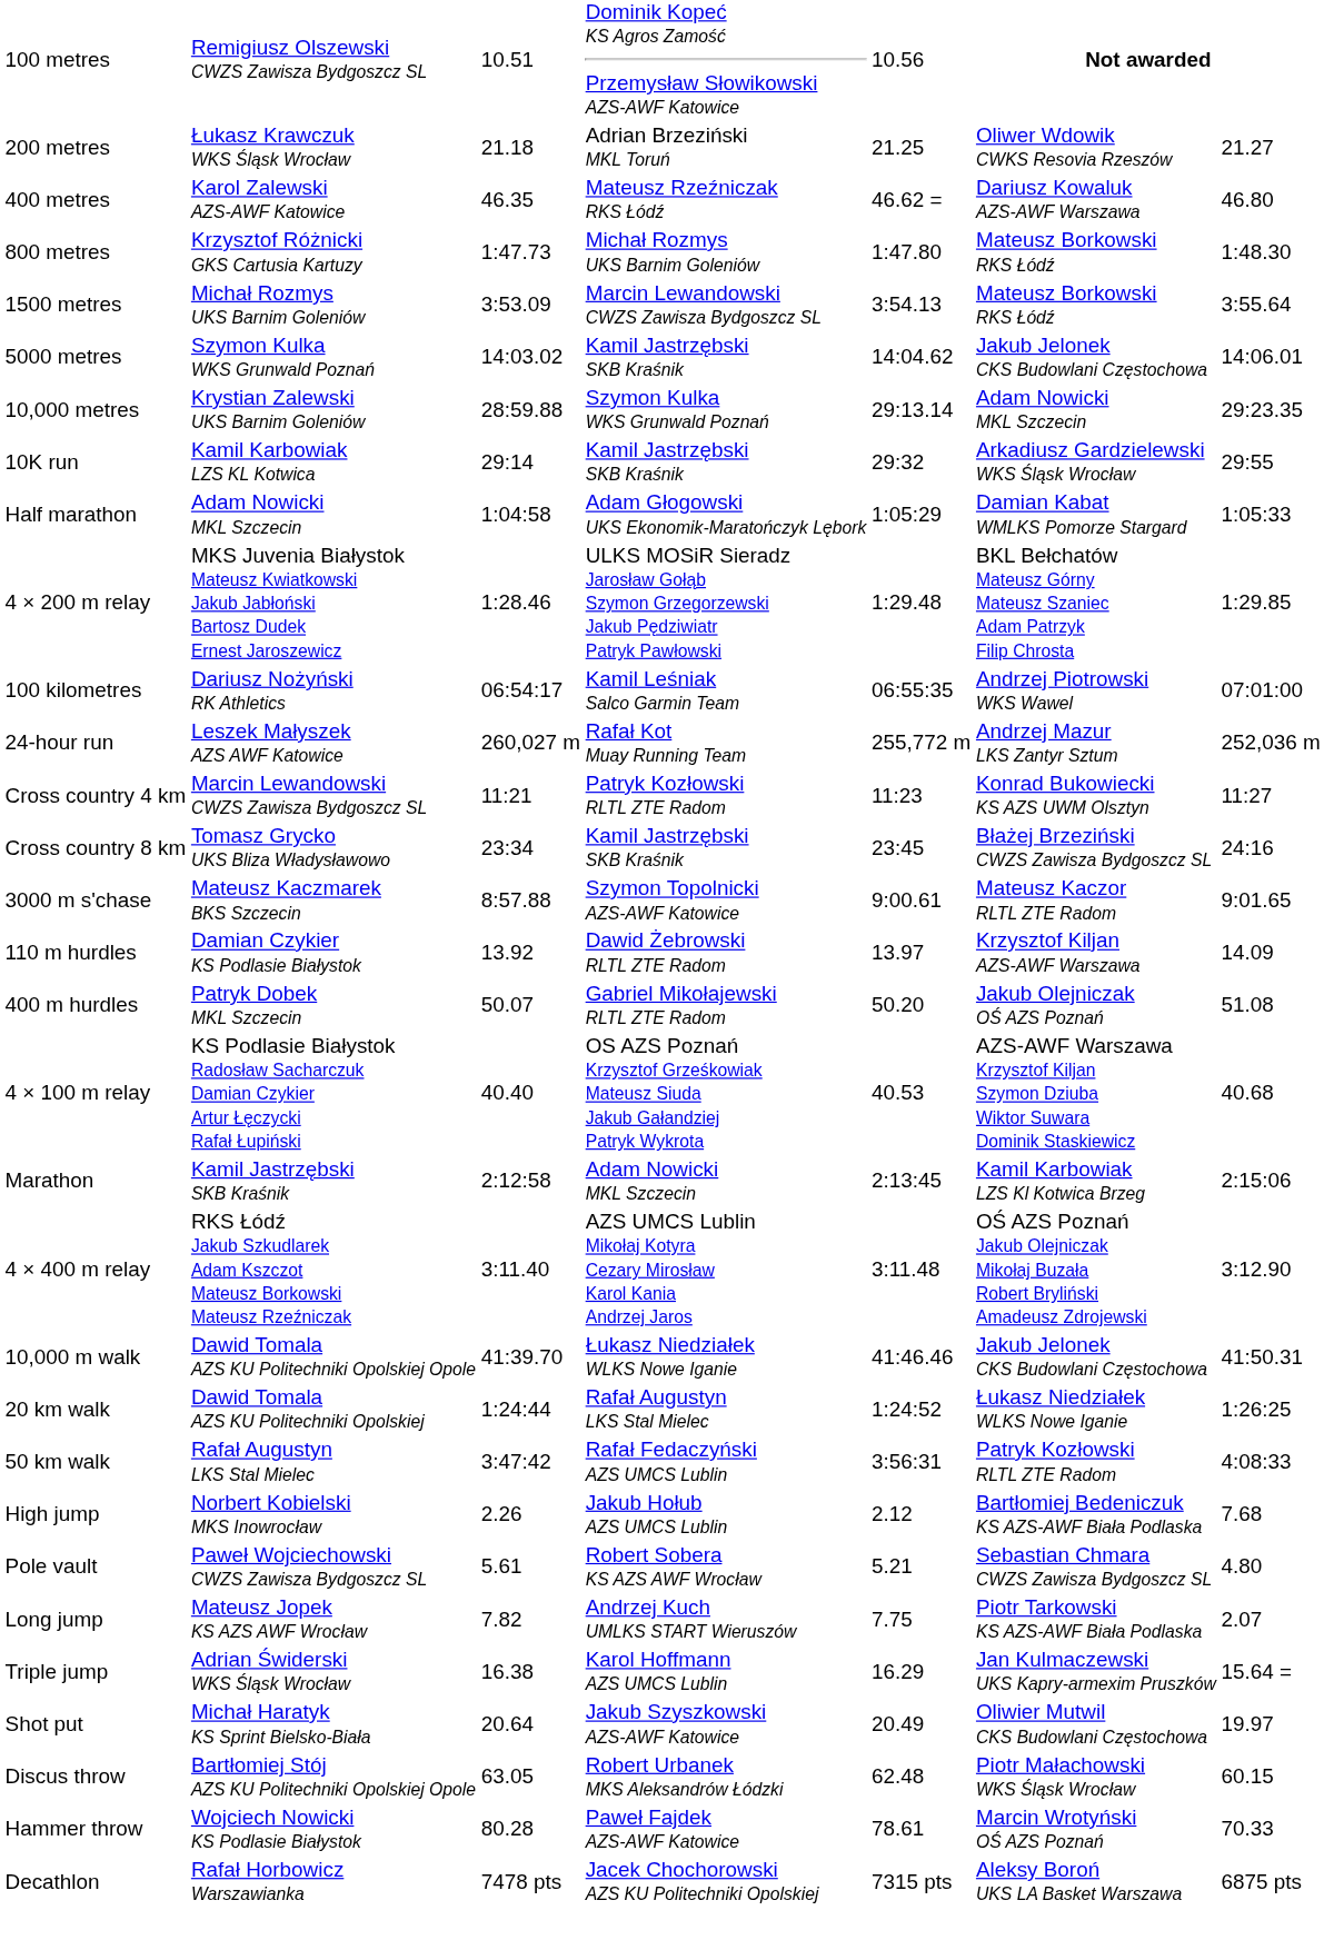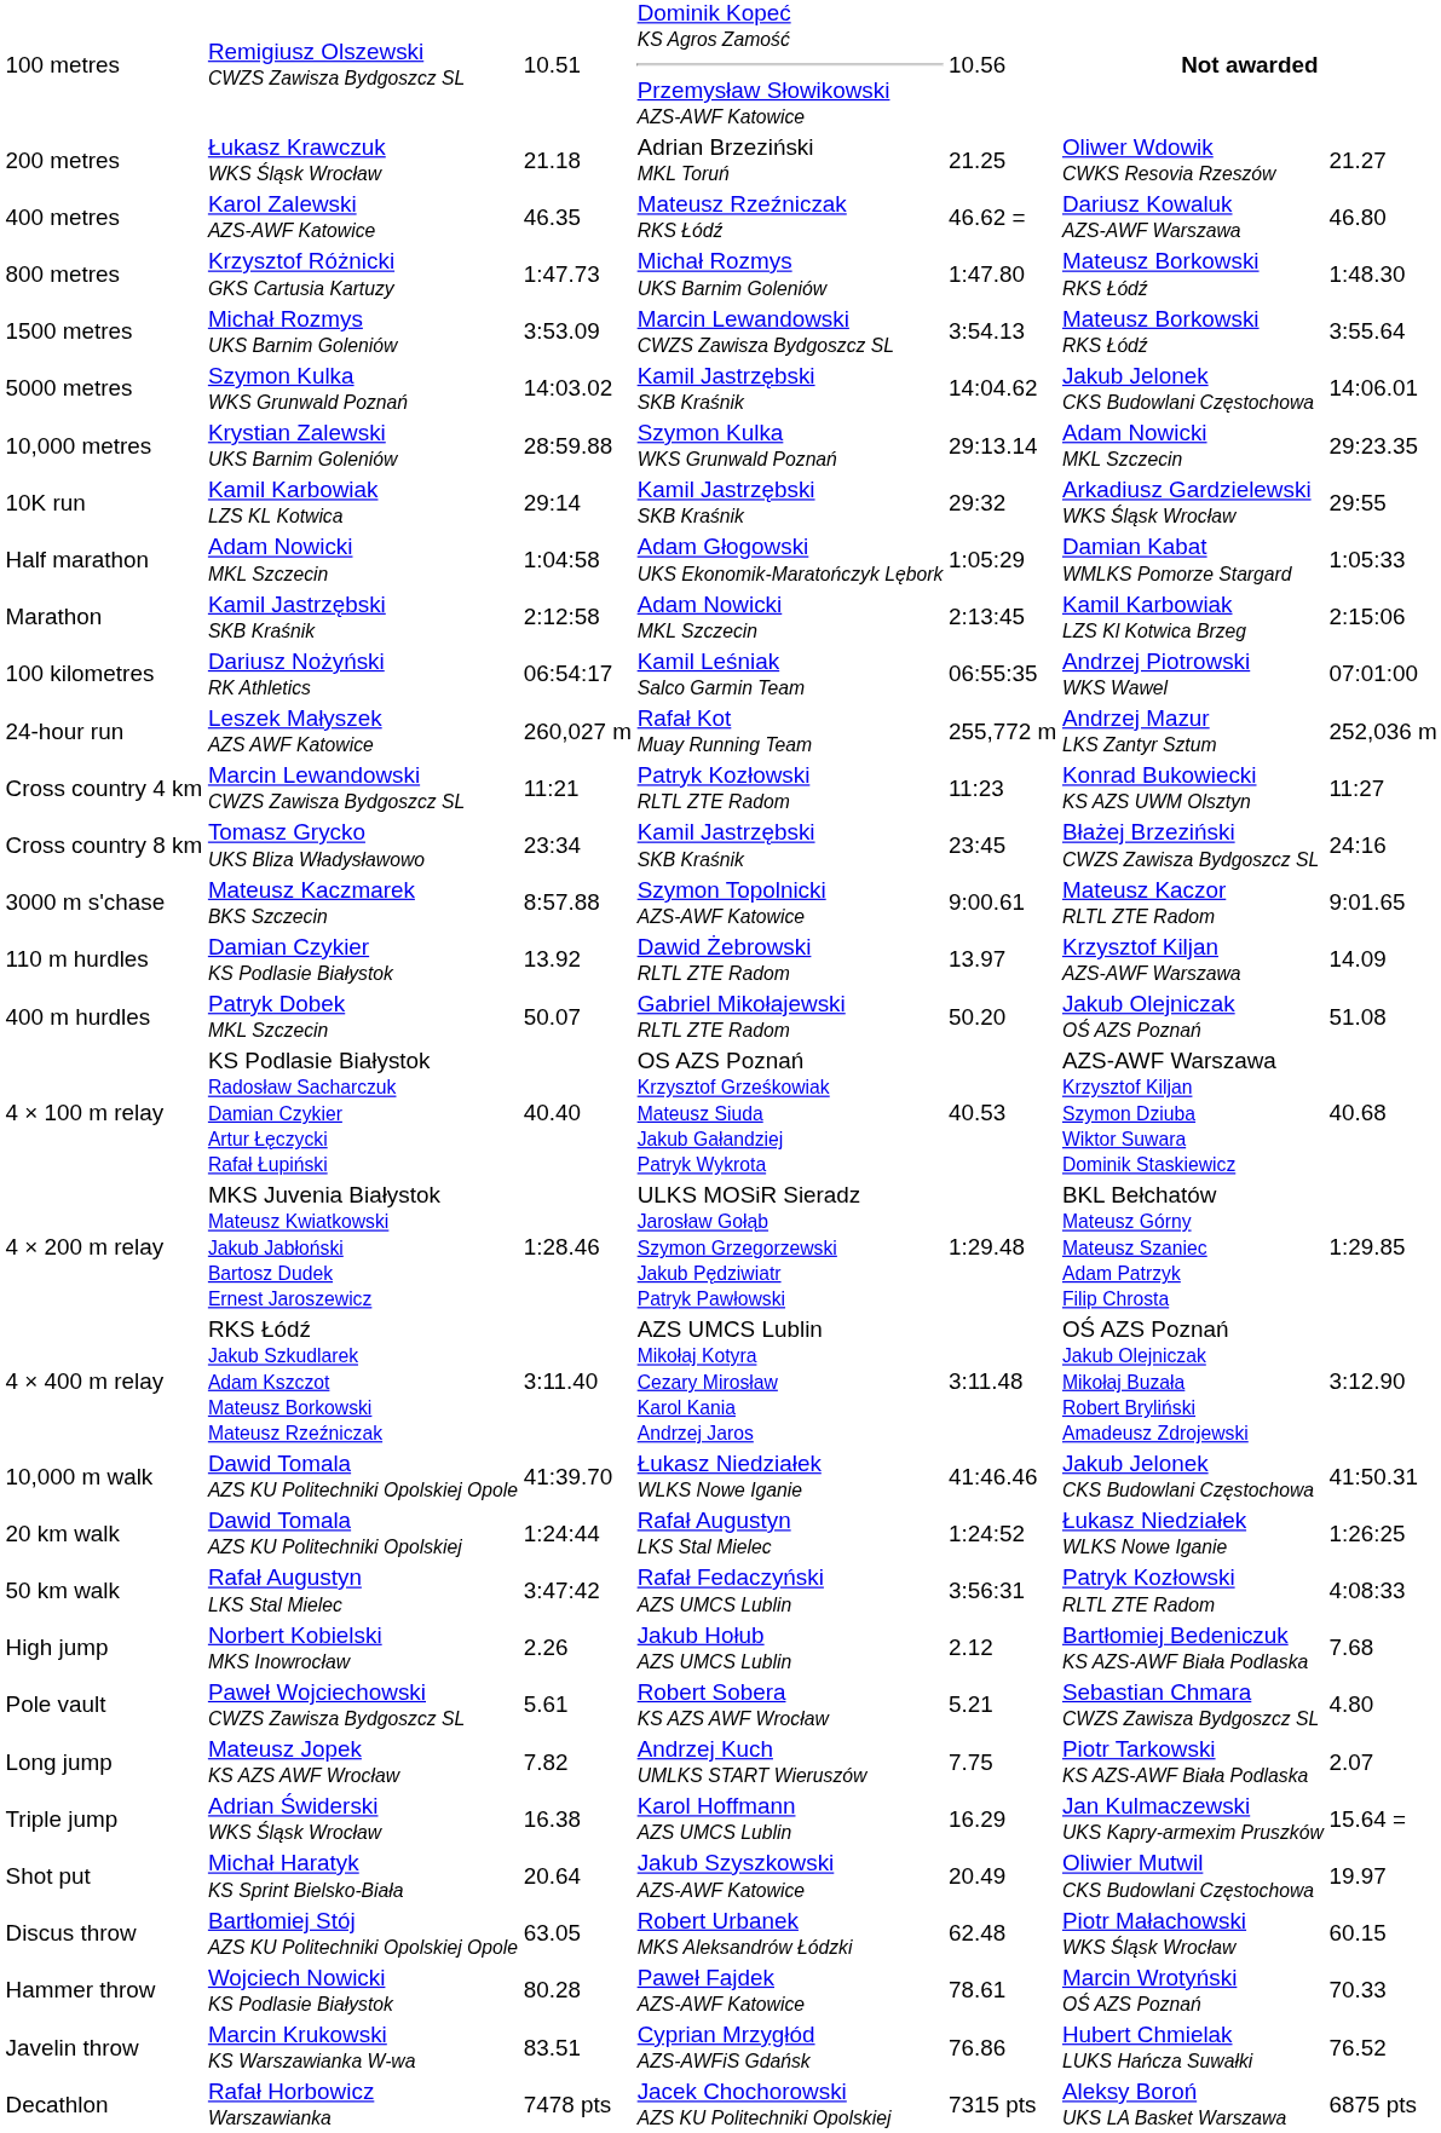rows swapped: Marathon <-> 4 × 200 m relay
+ row: Javelin throw | Marcin Krukowski KS Warszawianka W-wa | 83.51 | Cyprian Mrzygłód AZS-AWFiS Gdańsk | 76.86 | Hubert Chmielak LUKS Hańcza Suwałki | 76.52
